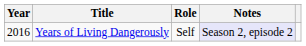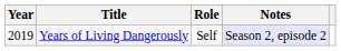Years of Living Dangerously | Year: 2016 -> 2019
